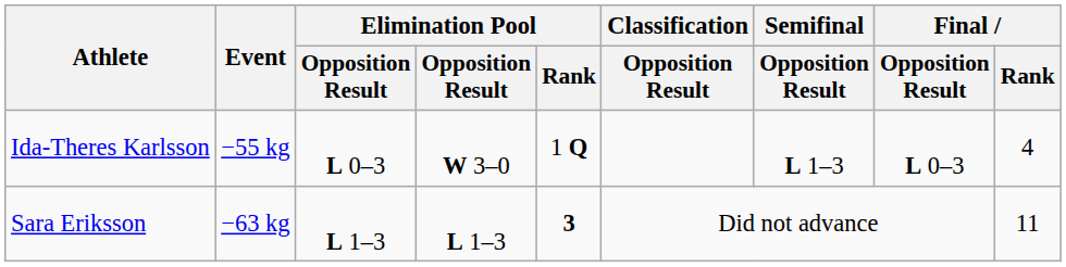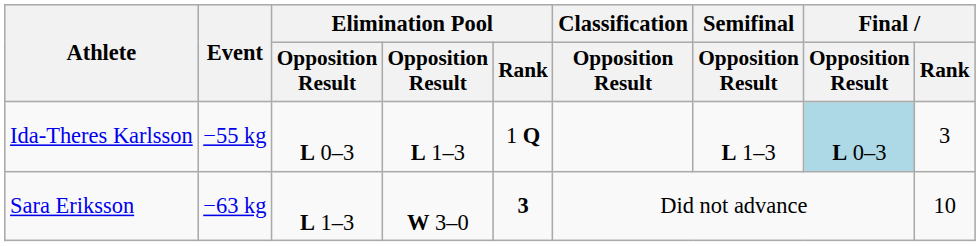Ida-Theres Karlsson | column 4: W 3–0 -> L 1–3
Ida-Theres Karlsson | Final / Opposition Result: no background -> lightblue background
Ida-Theres Karlsson | Final / Rank: 4 -> 3
Sara Eriksson | column 4: L 1–3 -> W 3–0
Sara Eriksson | Final / Rank: 11 -> 10
